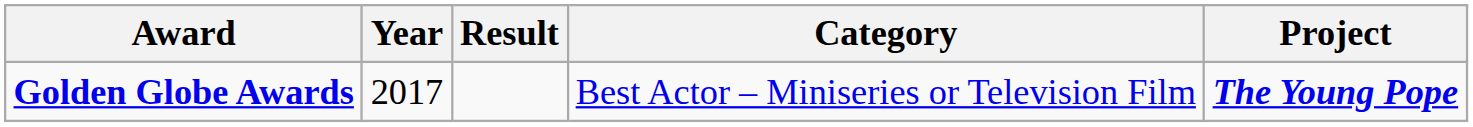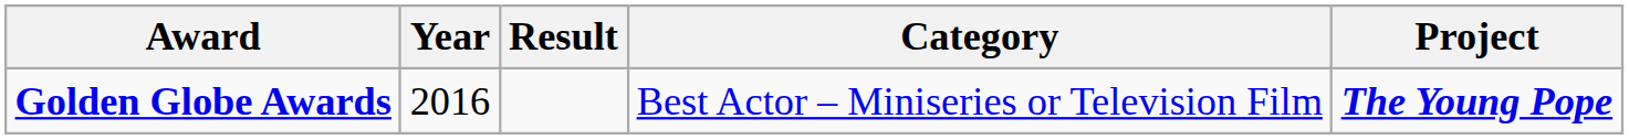Golden Globe Awards | Year: 2017 -> 2016
